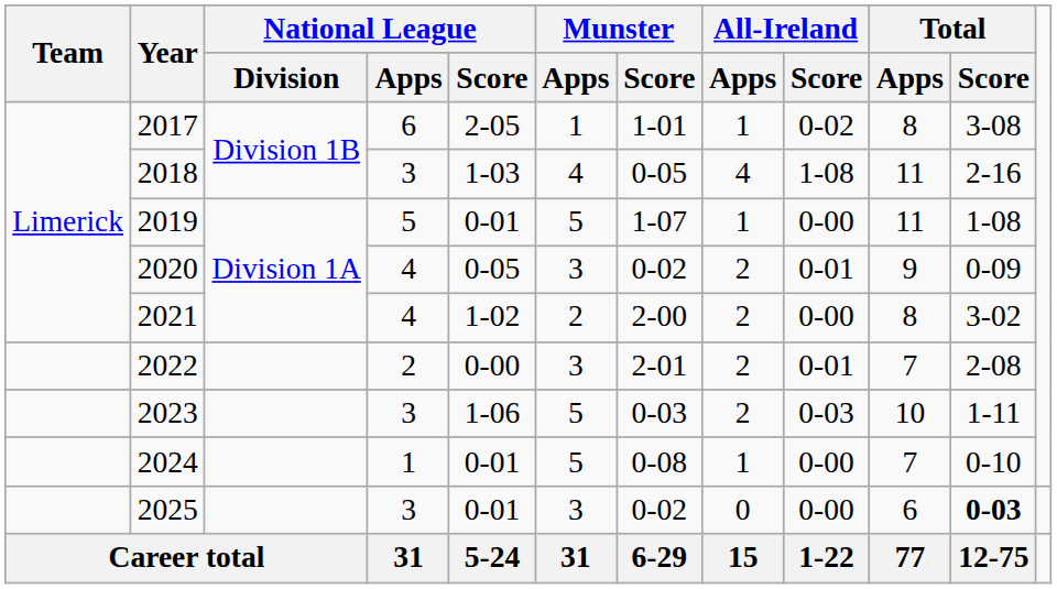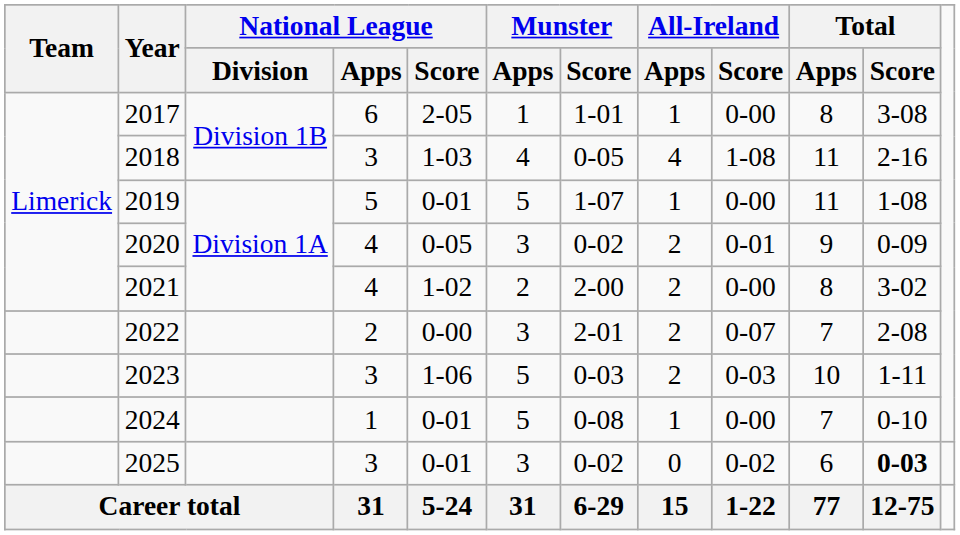2017 | All-Ireland / Score: 0-02 -> 0-00
2022 | All-Ireland / Score: 0-01 -> 0-07
2025 | All-Ireland / Score: 0-00 -> 0-02
